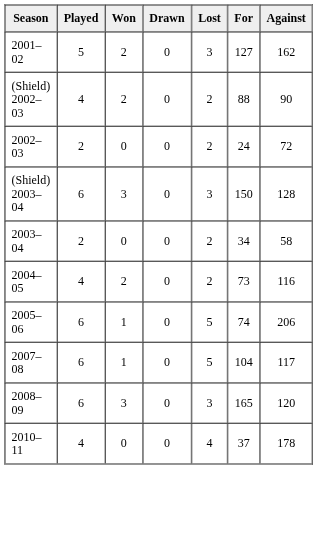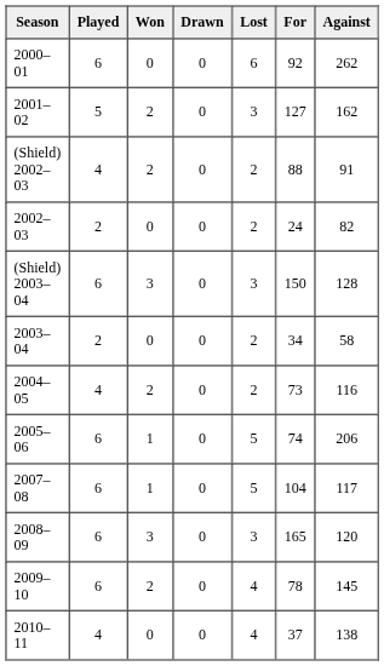+ row: 2000–01 | 6 | 0 | 0 | 6 | 92 | 262
(Shield) 2002–03 | Against: 90 -> 91
2002–03 | Against: 72 -> 82
+ row: 2009–10 | 6 | 2 | 0 | 4 | 78 | 145
2010–11 | Against: 178 -> 138
